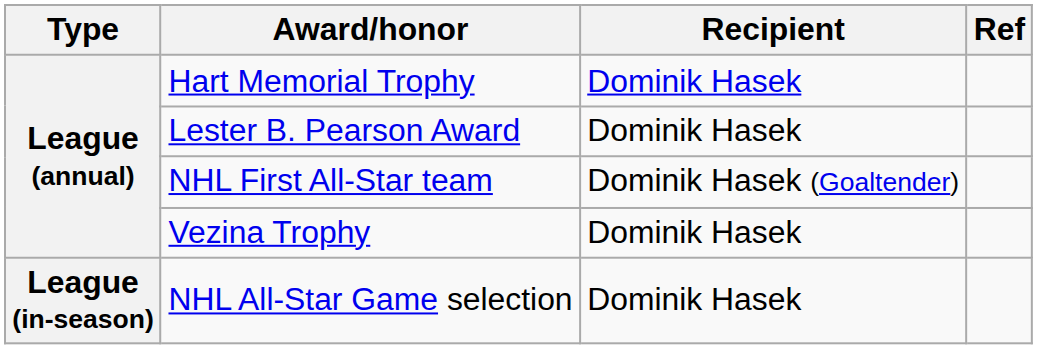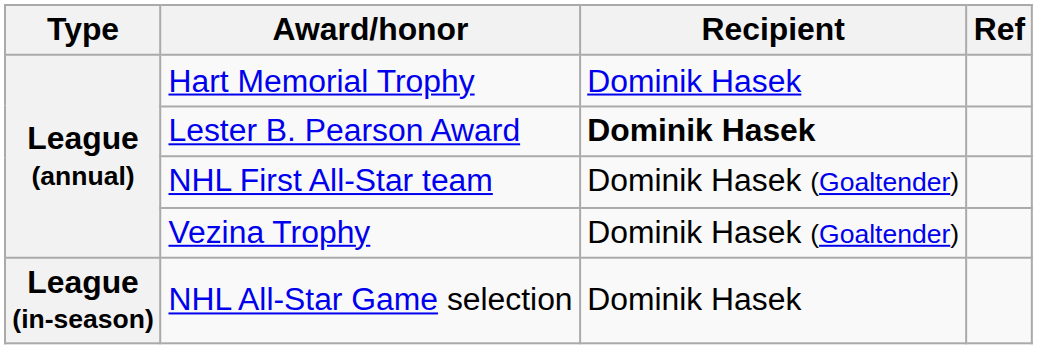Lester B. Pearson Award | Recipient: normal -> bold
Vezina Trophy | Recipient: Dominik Hasek -> Dominik Hasek (Goaltender)
